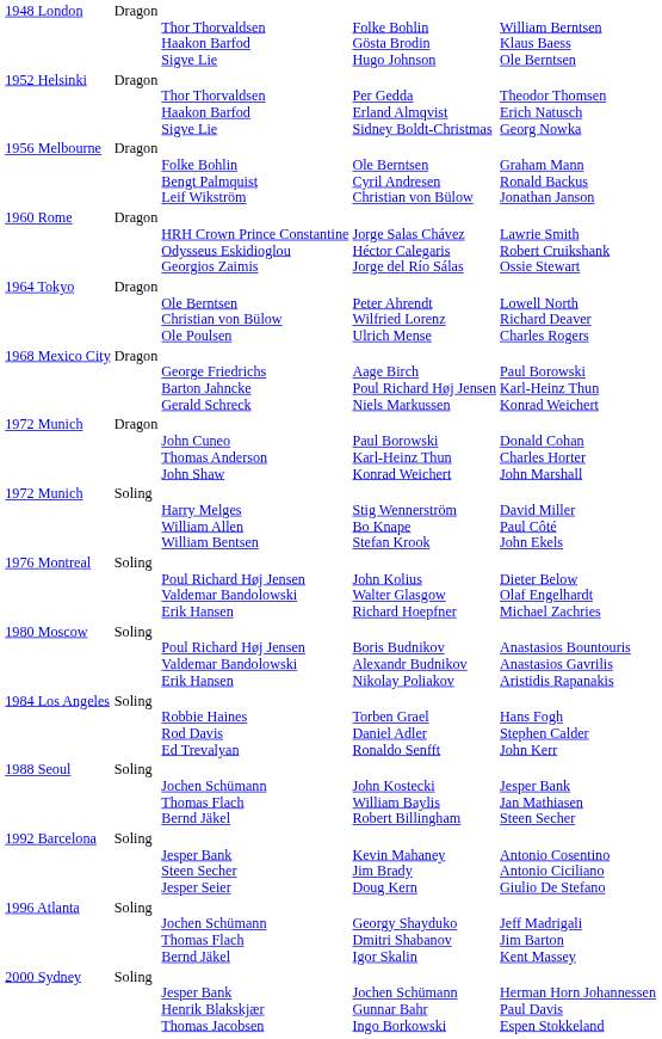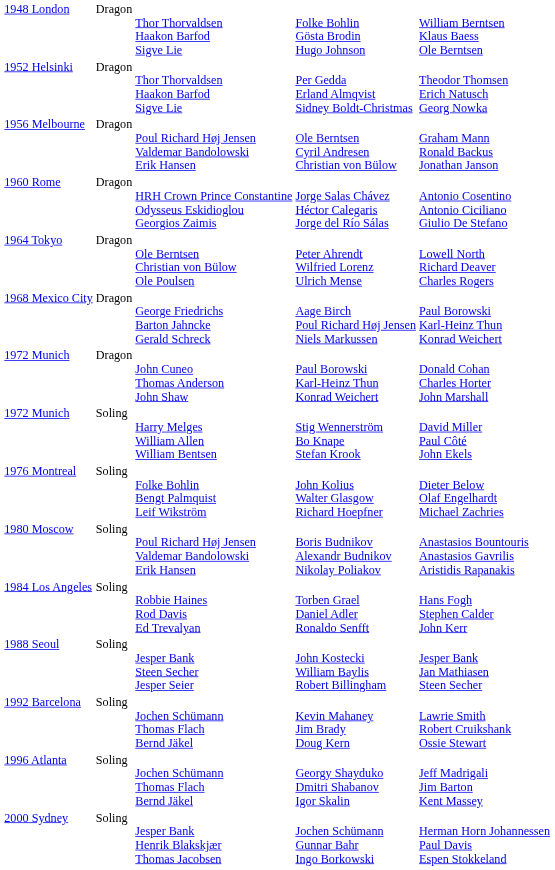Ole Berntsen Cyril Andresen Christian von Bülow | column 3: Folke Bohlin Bengt Palmquist Leif Wikström -> Poul Richard Høj Jensen Valdemar Bandolowski Erik Hansen
Jorge Salas Chávez Héctor Calegaris Jorge del Río Sálas | column 5: Lawrie Smith Robert Cruikshank Ossie Stewart -> Antonio Cosentino Antonio Ciciliano Giulio De Stefano
John Kolius Walter Glasgow Richard Hoepfner | column 3: Poul Richard Høj Jensen Valdemar Bandolowski Erik Hansen -> Folke Bohlin Bengt Palmquist Leif Wikström
John Kostecki William Baylis Robert Billingham | column 3: Jochen Schümann Thomas Flach Bernd Jäkel -> Jesper Bank Steen Secher Jesper Seier
Kevin Mahaney Jim Brady Doug Kern | column 3: Jesper Bank Steen Secher Jesper Seier -> Jochen Schümann Thomas Flach Bernd Jäkel
Kevin Mahaney Jim Brady Doug Kern | column 5: Antonio Cosentino Antonio Ciciliano Giulio De Stefano -> Lawrie Smith Robert Cruikshank Ossie Stewart
